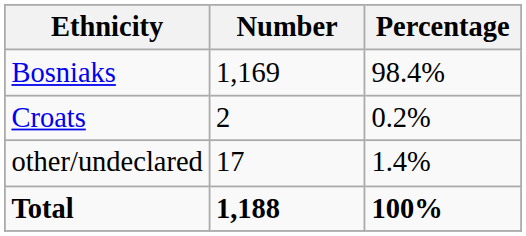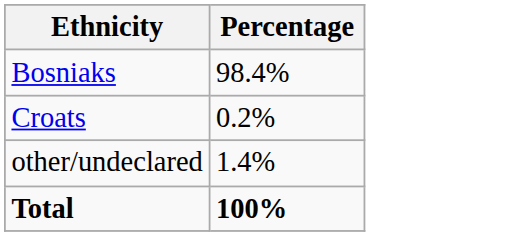- column: Number | 1,169 | 2 | 17 | 1,188
